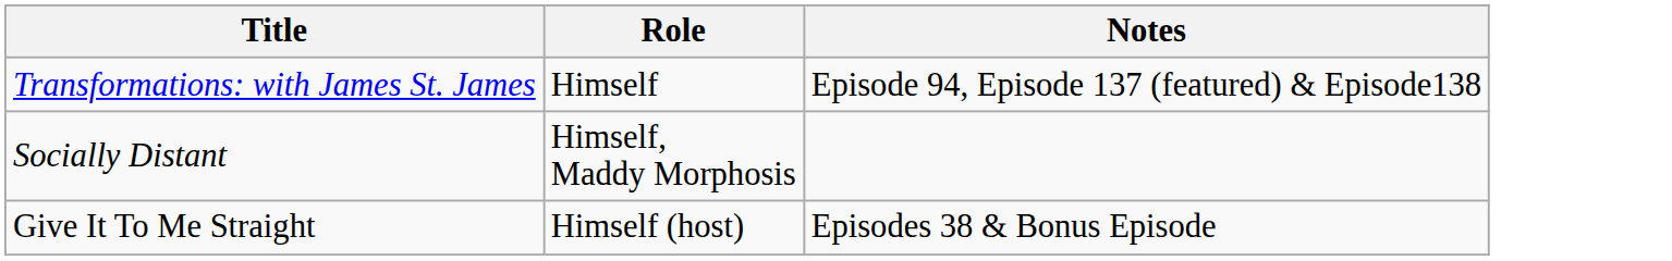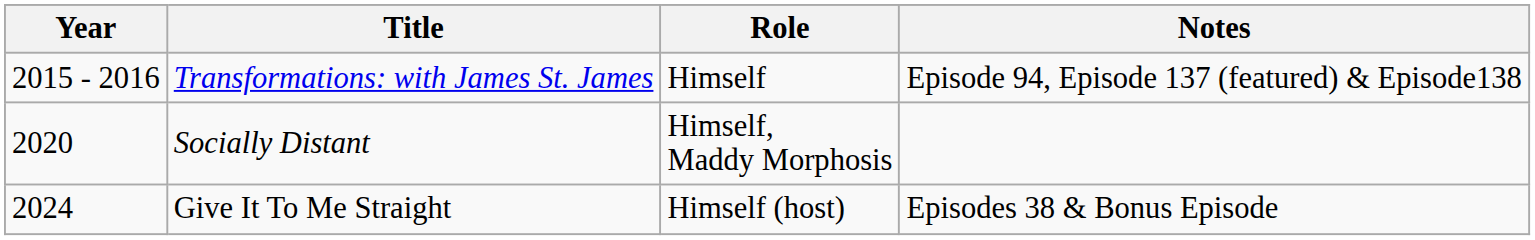+ column: Year | 2015 - 2016 | 2020 | 2024
